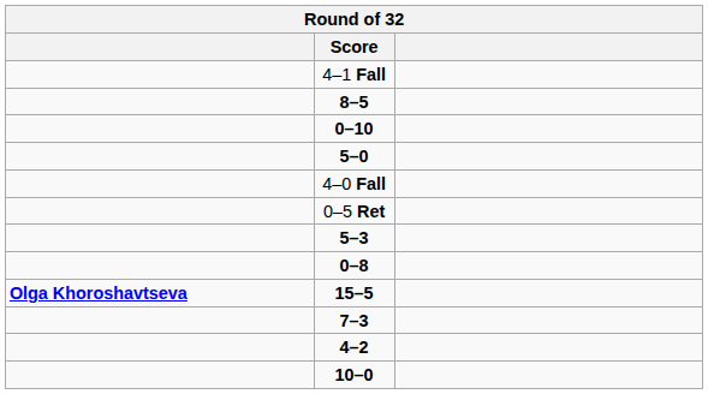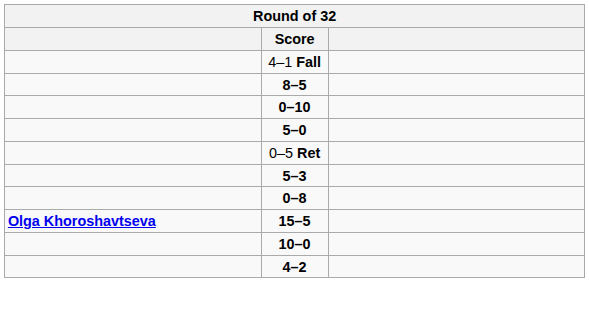- row: 4–0 Fall
- row: 7–3
rows swapped: 10–0 <-> 4–2
